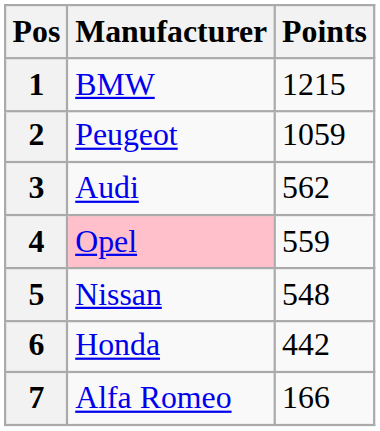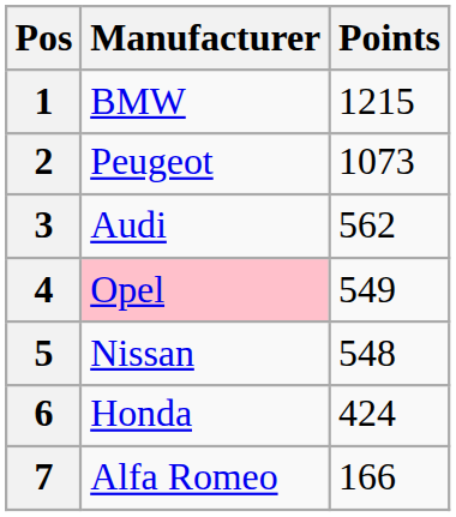2 | Points: 1059 -> 1073
4 | Points: 559 -> 549
6 | Points: 442 -> 424
